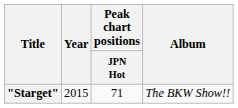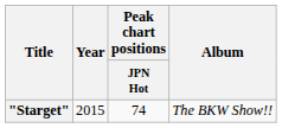"Starget" | Peak chart positions / JPN Hot: 71 -> 74
